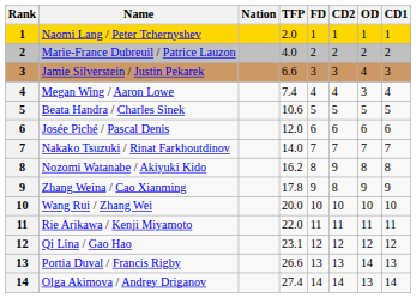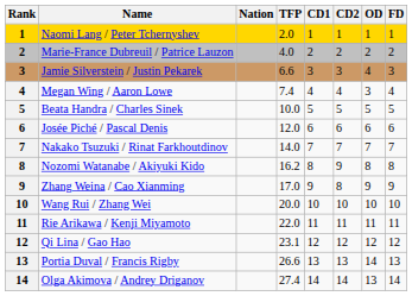columns swapped: CD1 <-> FD
Beata Handra / Charles Sinek | TFP: 10.6 -> 10.0
Zhang Weina / Cao Xianming | TFP: 17.8 -> 17.0
